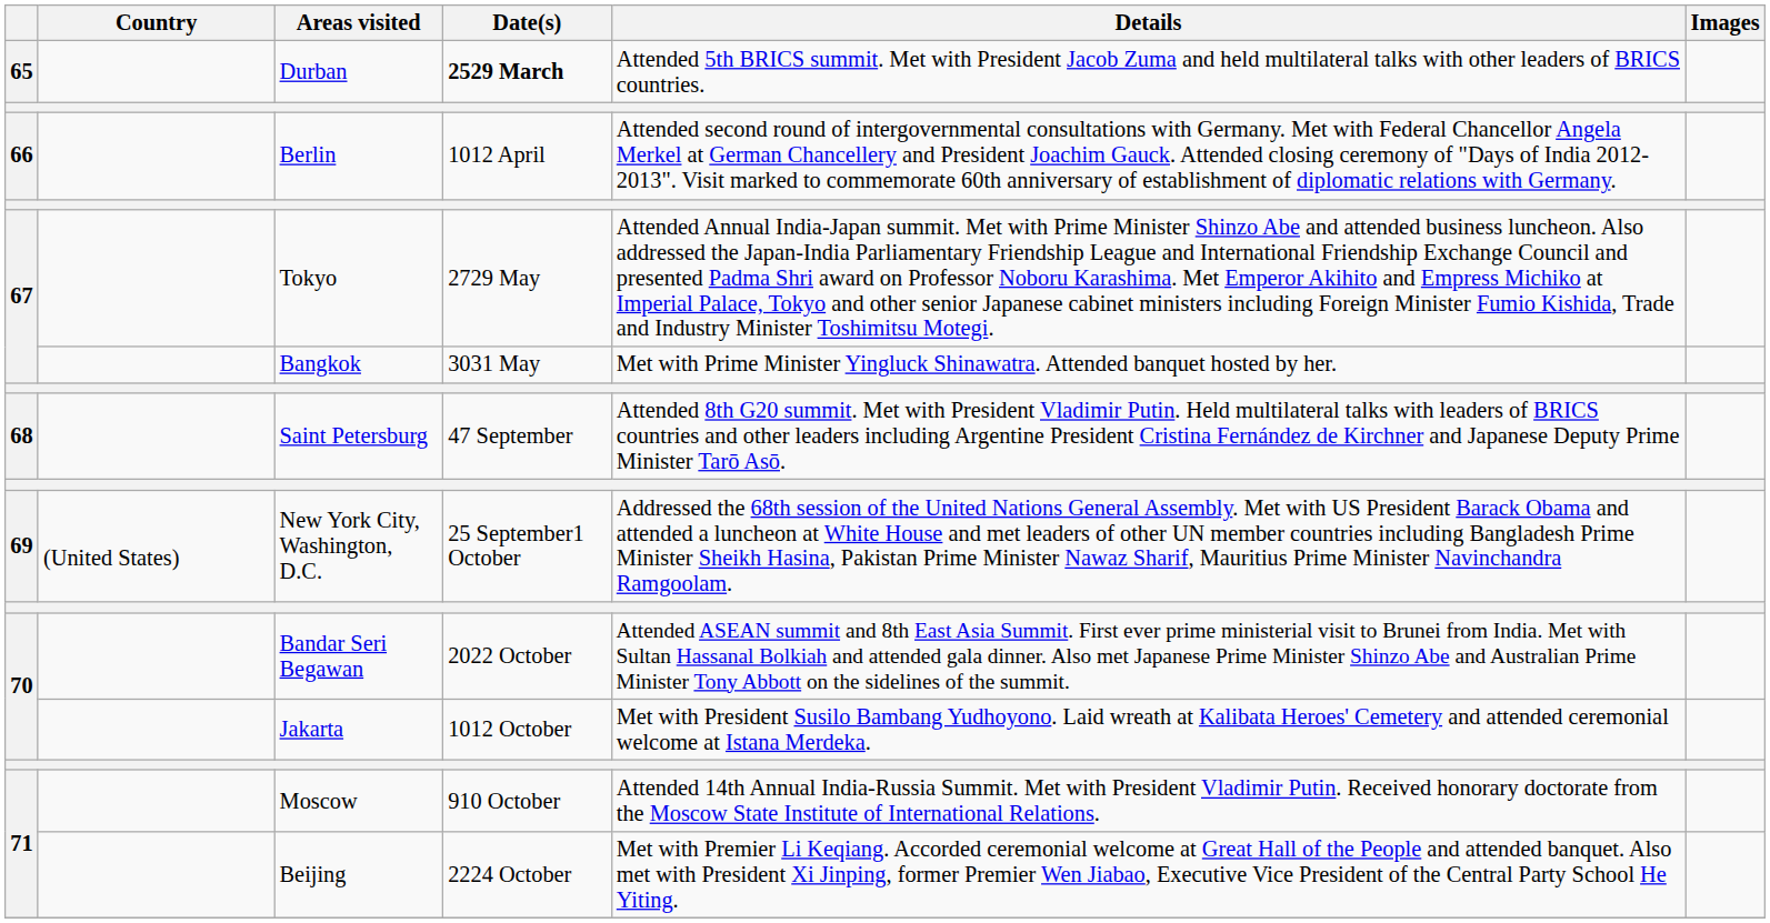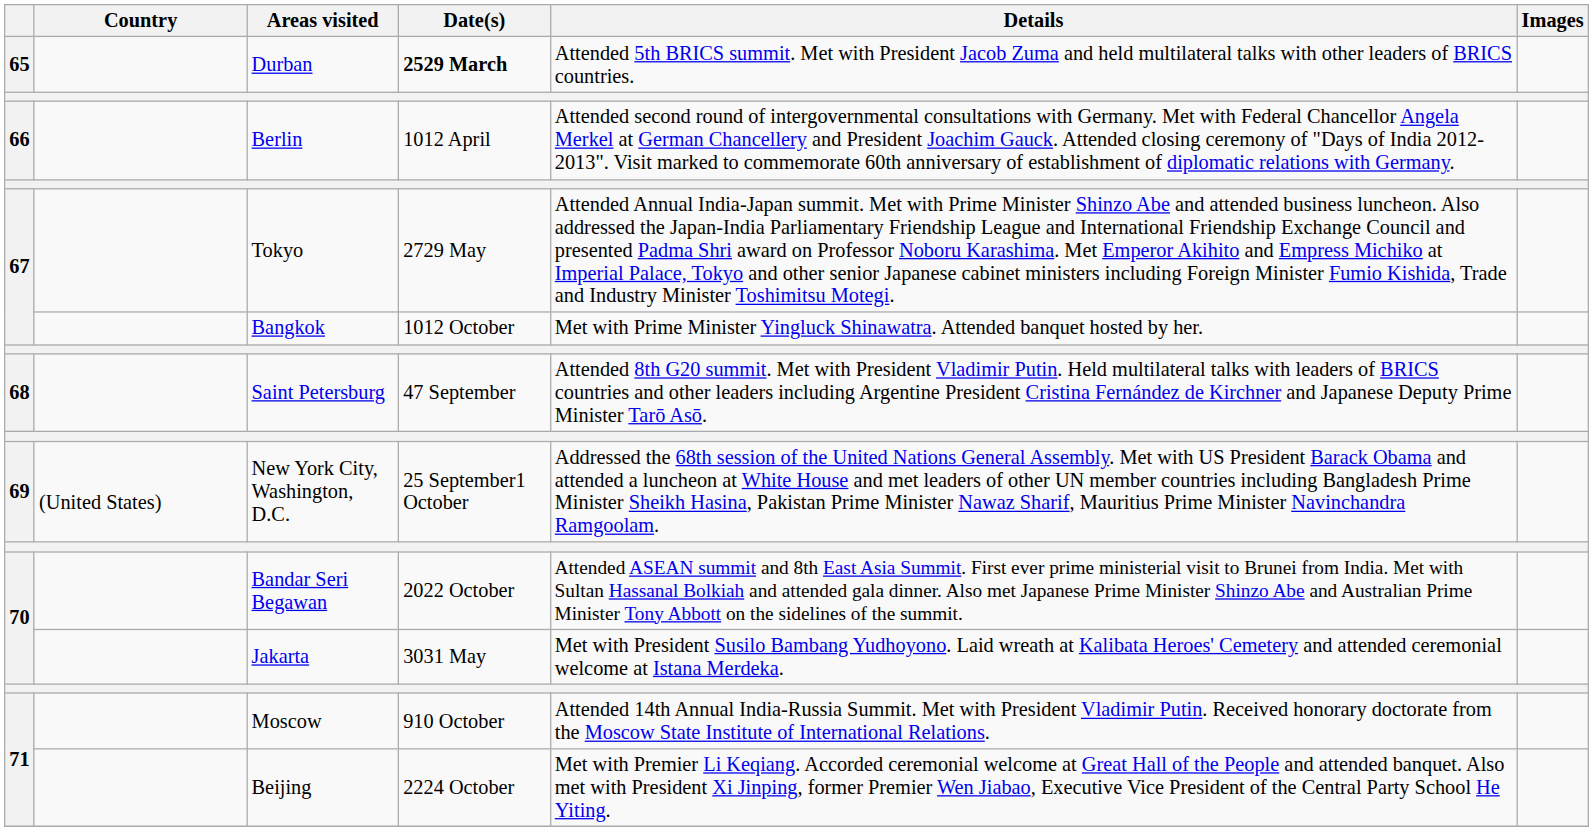Bangkok | Date(s): 3031 May -> 1012 October
Jakarta | Date(s): 1012 October -> 3031 May
